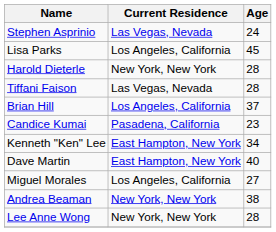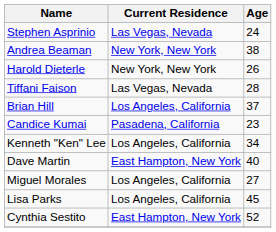rows swapped: Andrea Beaman <-> Lisa Parks
Harold Dieterle | Age: 28 -> 26
Kenneth "Ken" Lee | Current Residence: East Hampton, New York -> Los Angeles, California
+ row: Cynthia Sestito | East Hampton, New York | 52
- row: Lee Anne Wong | New York, New York | 28
